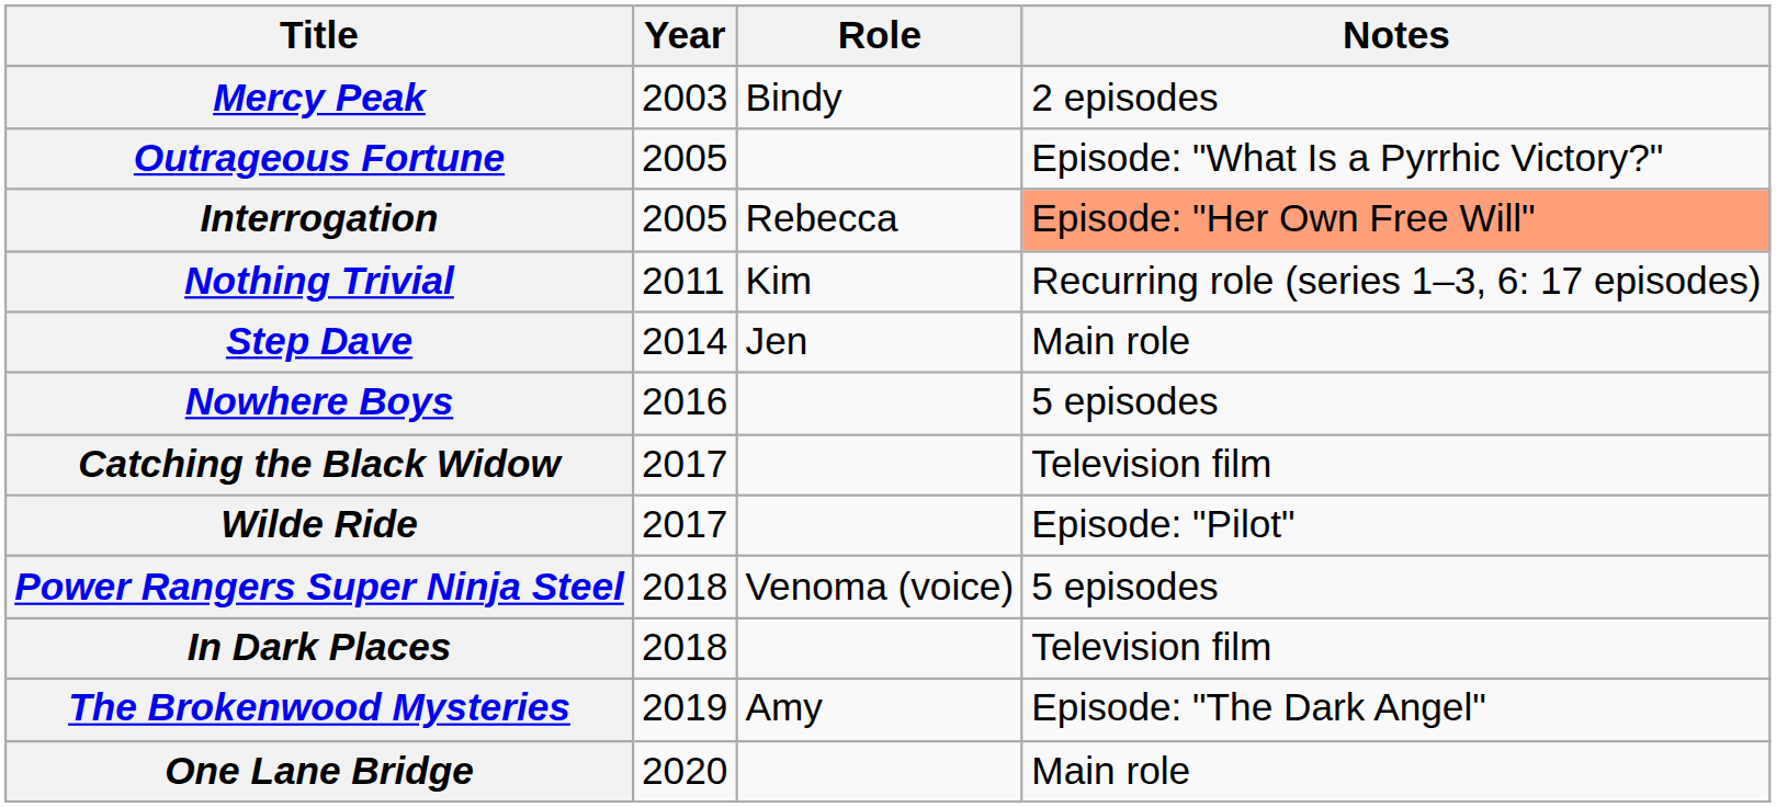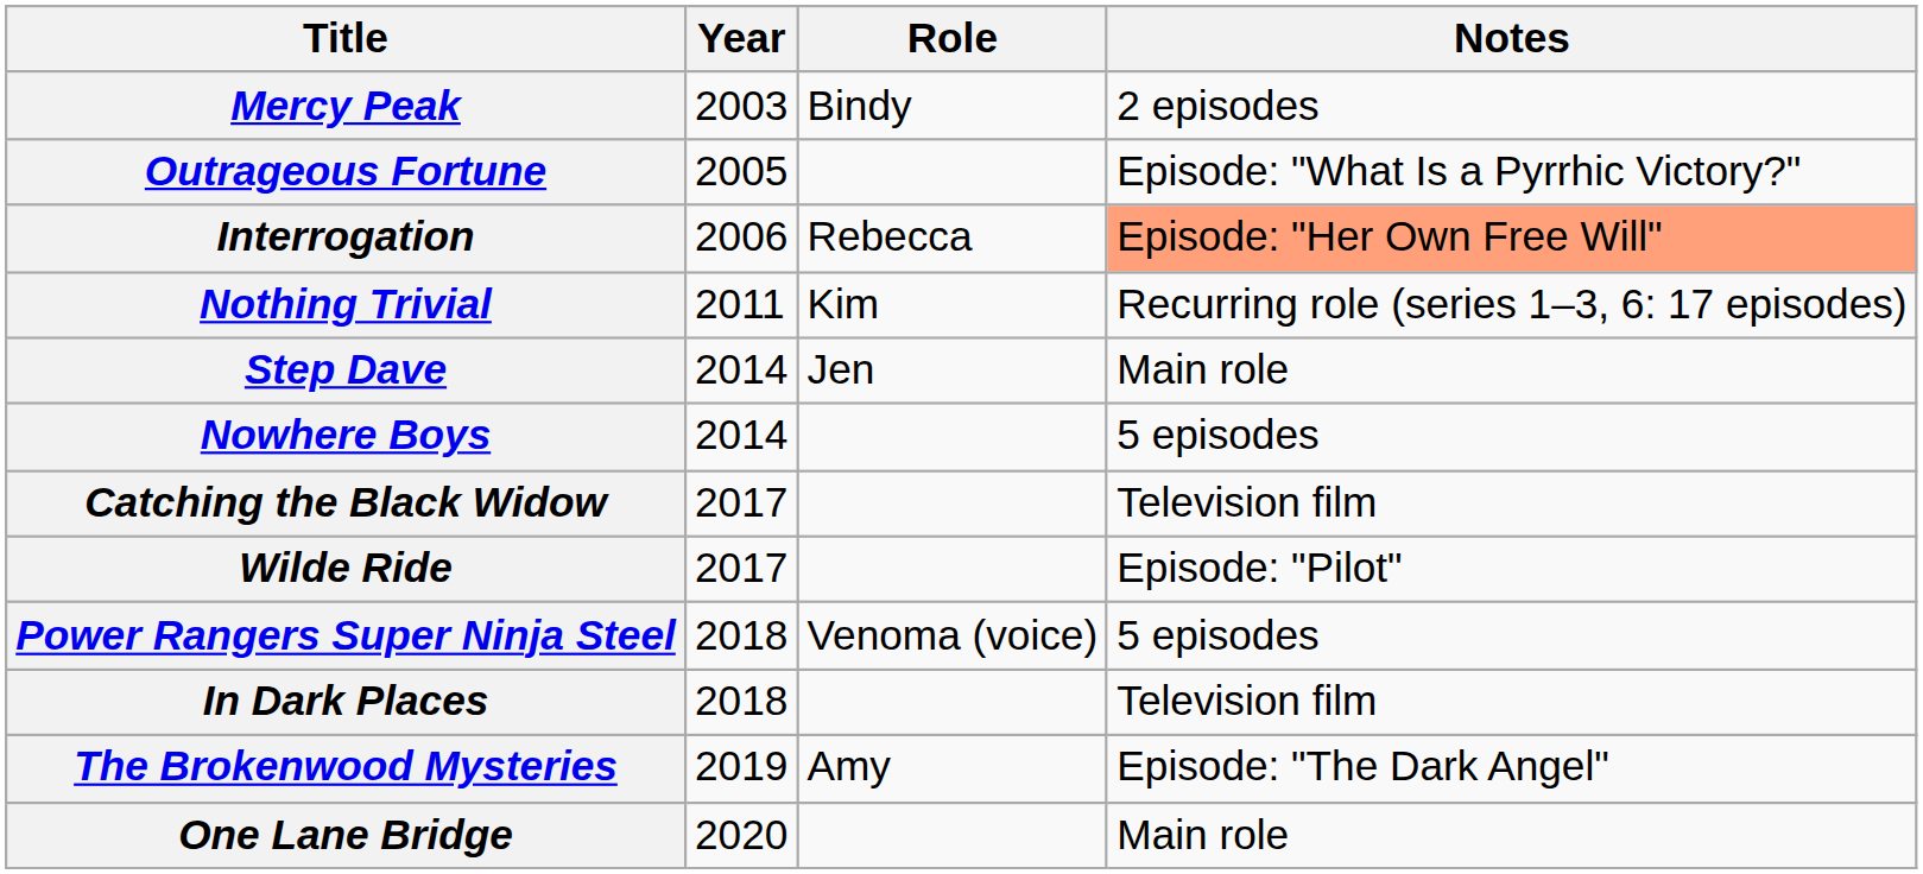Interrogation | Year: 2005 -> 2006
Nowhere Boys | Year: 2016 -> 2014
